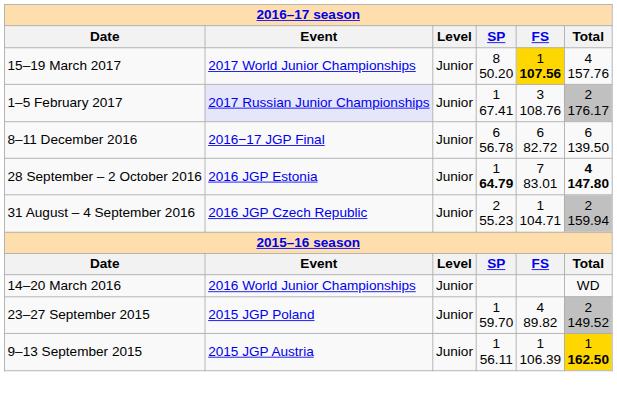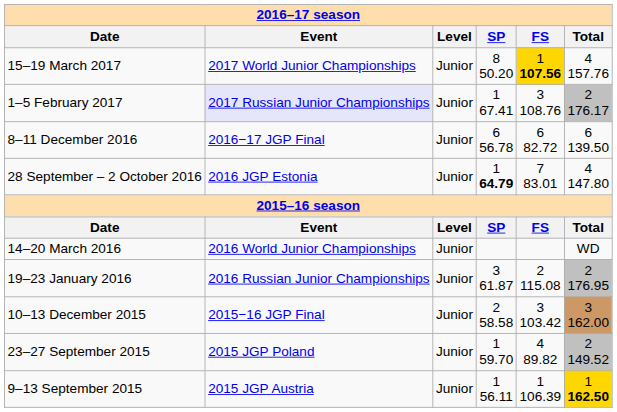28 September – 2 October 2016 | column 6: bold -> normal
- row: 31 August – 4 September 2016 | 2016 JGP Czech Republic | Junior | 2 55.23 | 1 104.71 | 2 159.94
+ row: 19–23 January 2016 | 2016 Russian Junior Championships | Junior | 3 61.87 | 2 115.08 | 2 176.95
+ row: 10–13 December 2015 | 2015−16 JGP Final | Junior | 2 58.58 | 3 103.42 | 3 162.00
